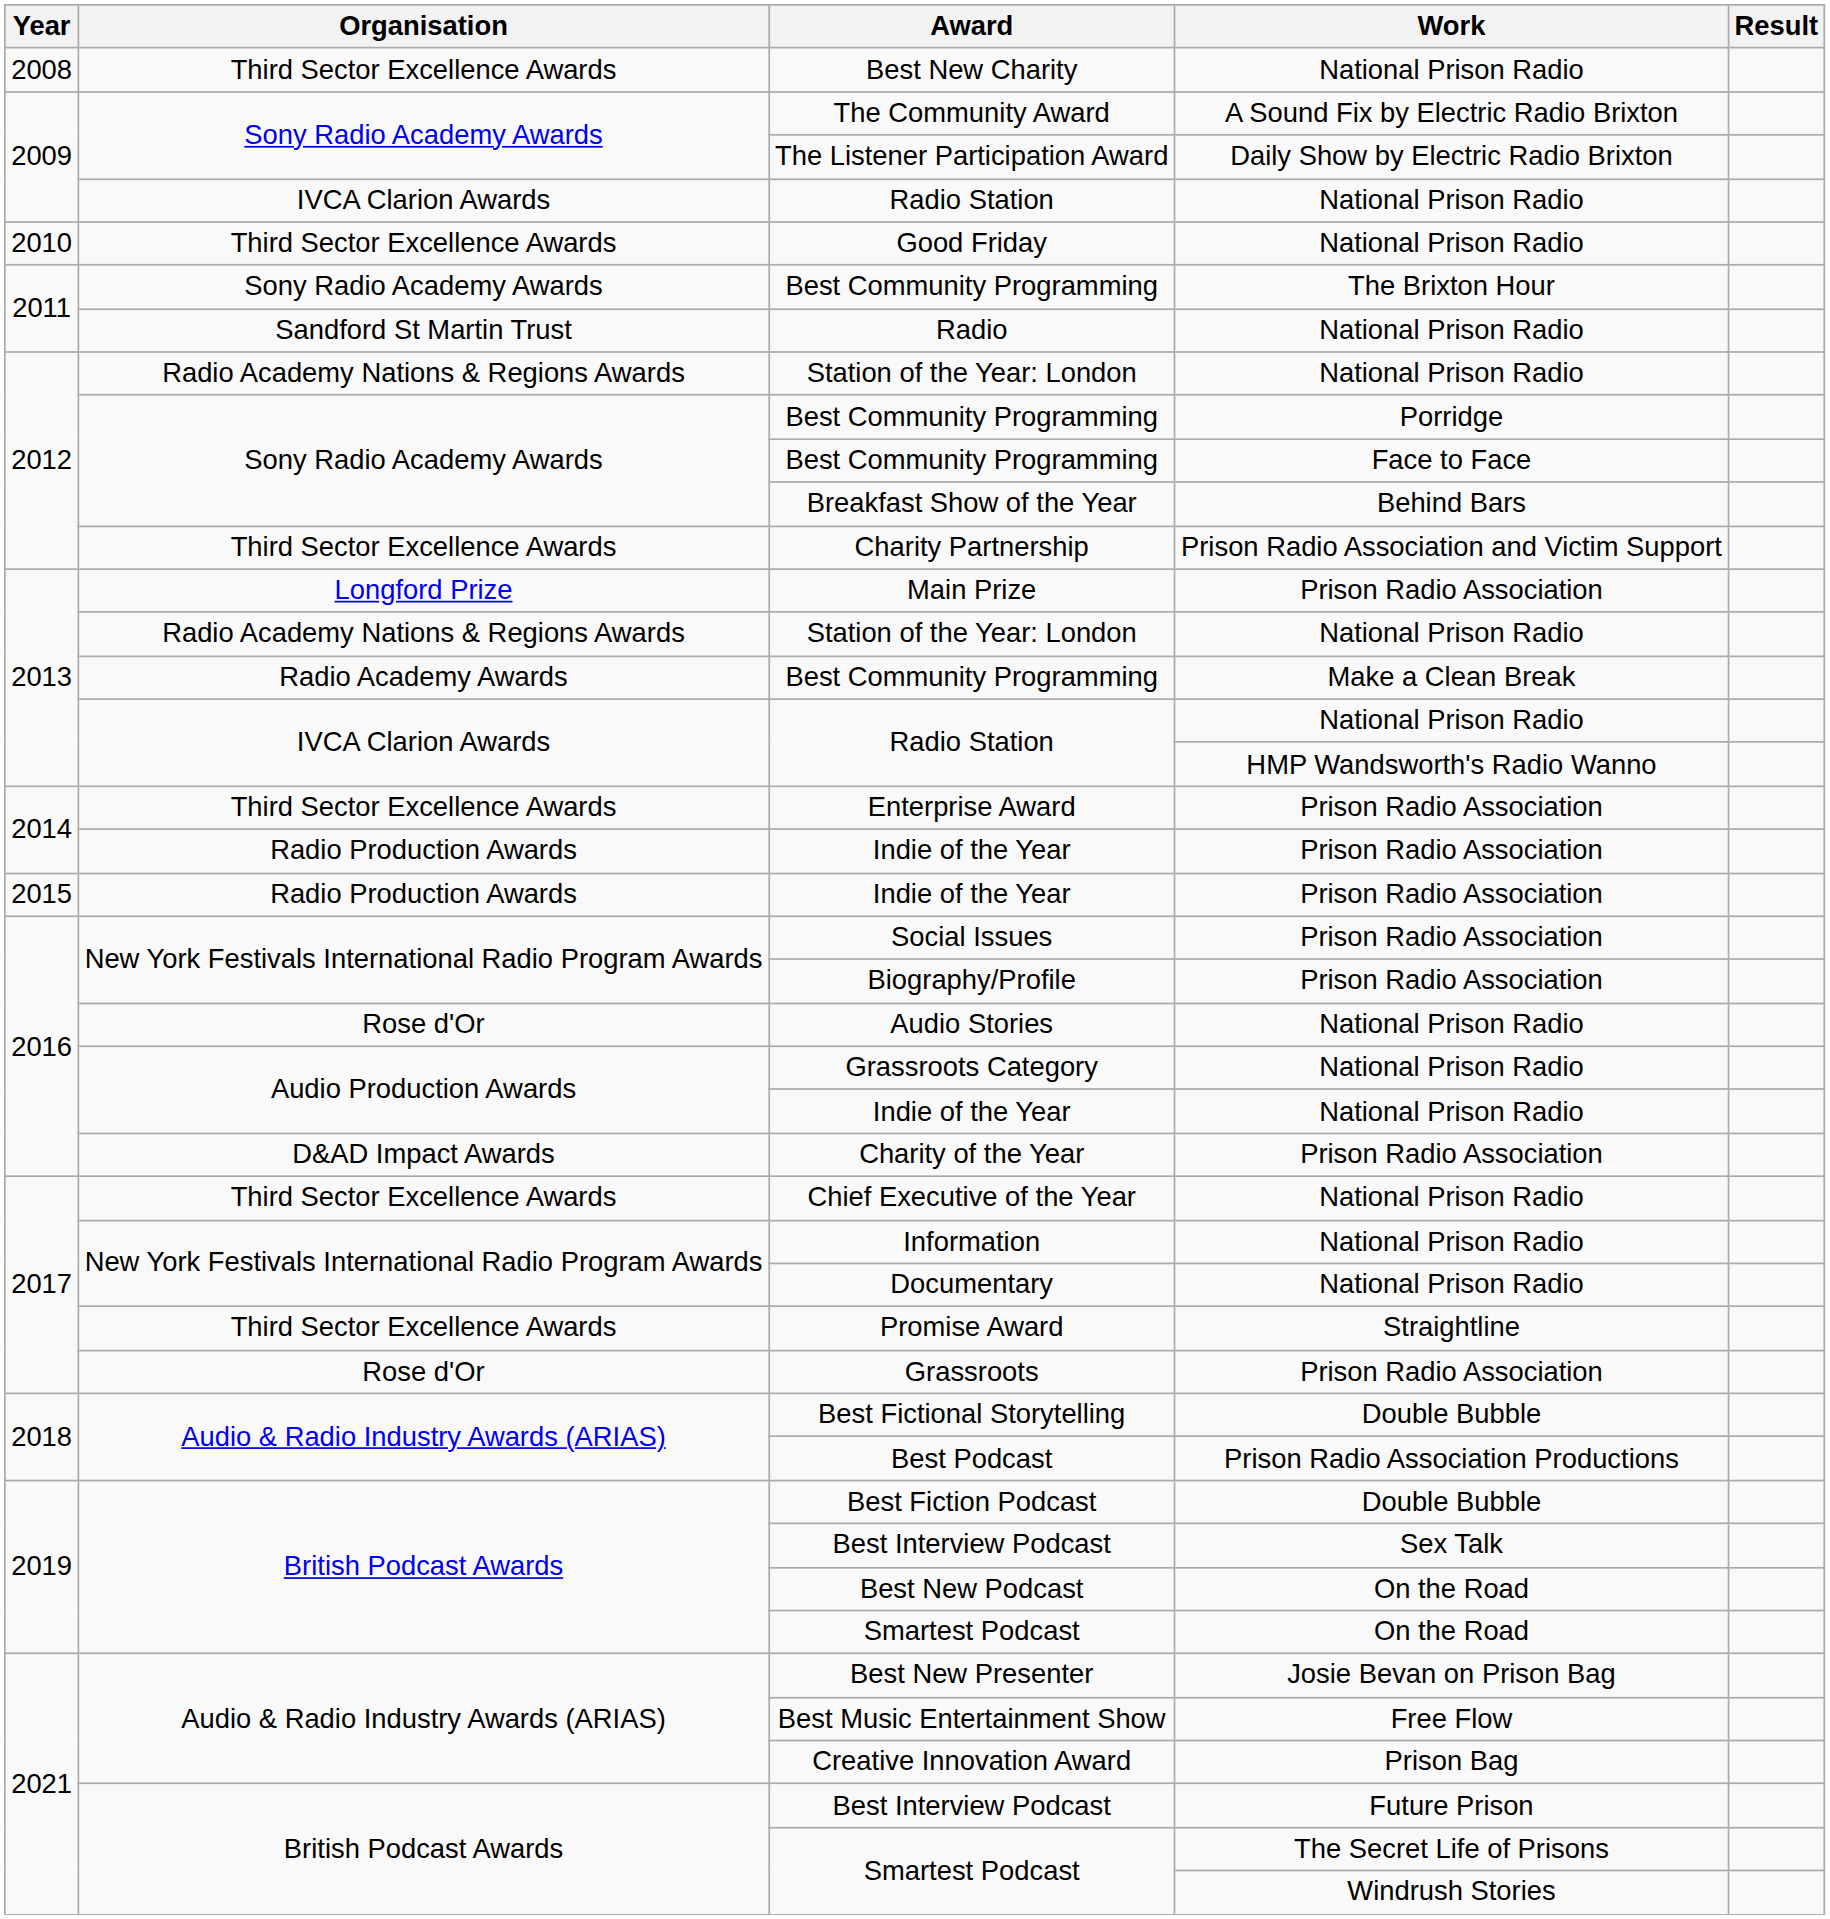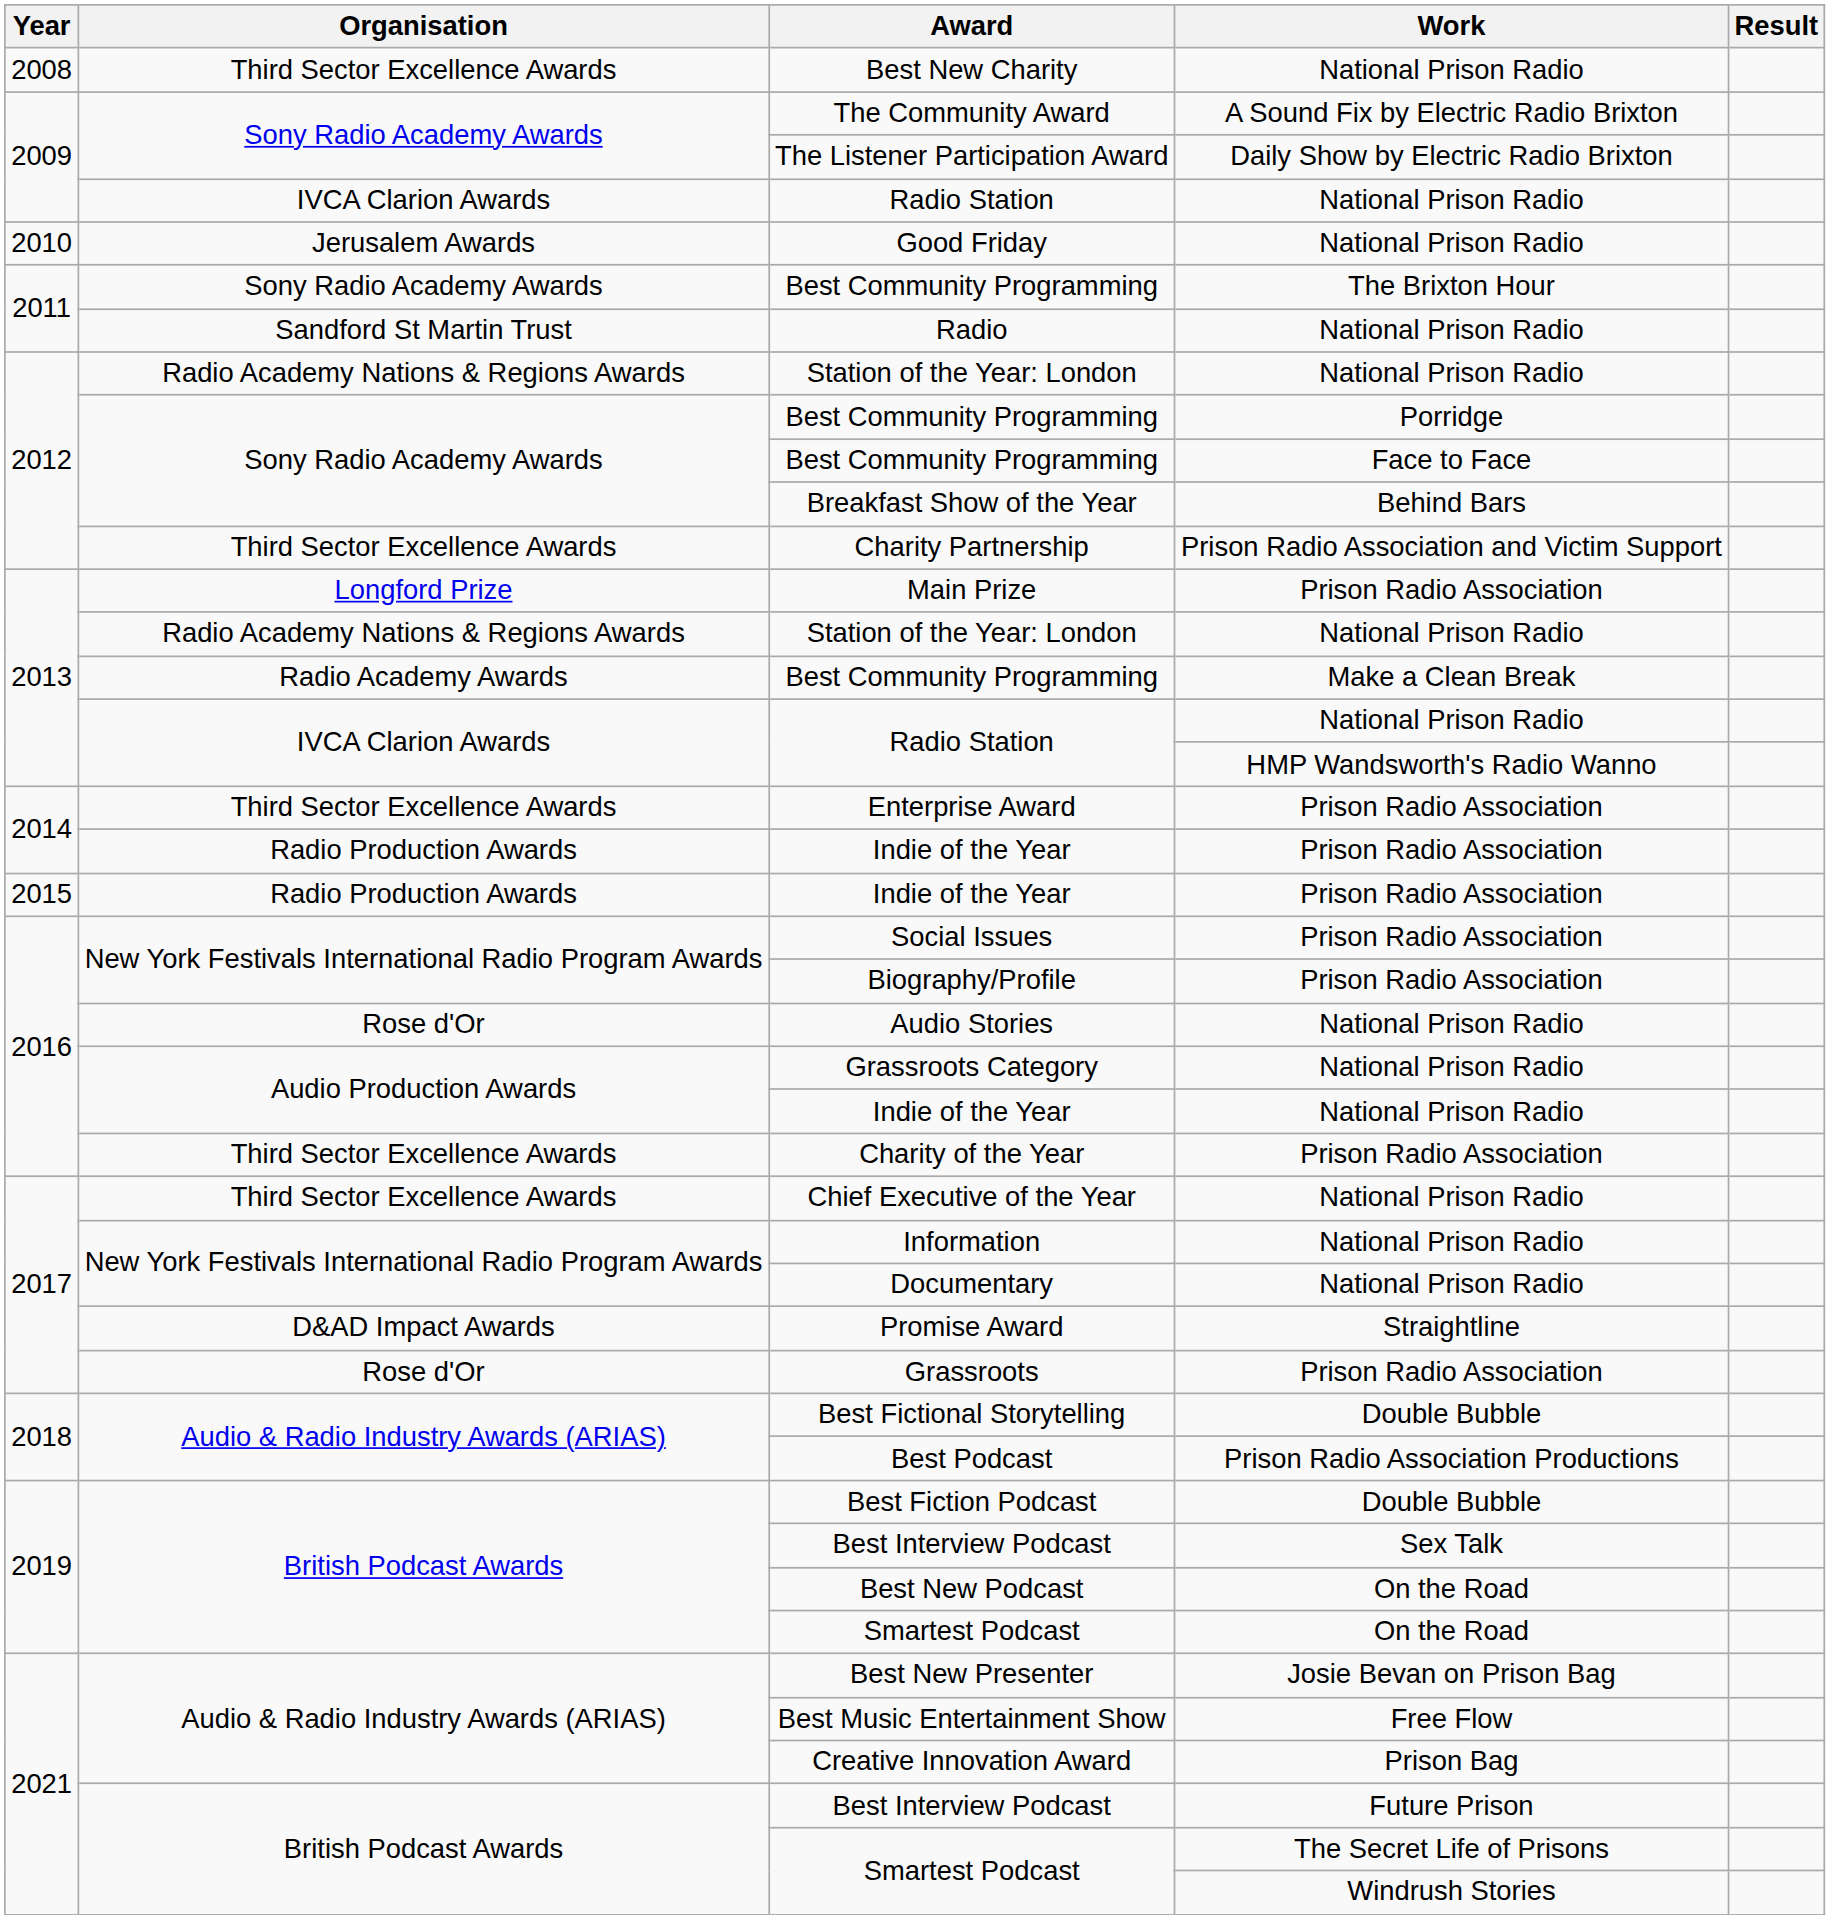Good Friday | Organisation: Third Sector Excellence Awards -> Jerusalem Awards
Charity of the Year | Organisation: D&AD Impact Awards -> Third Sector Excellence Awards
Promise Award | Organisation: Third Sector Excellence Awards -> D&AD Impact Awards
